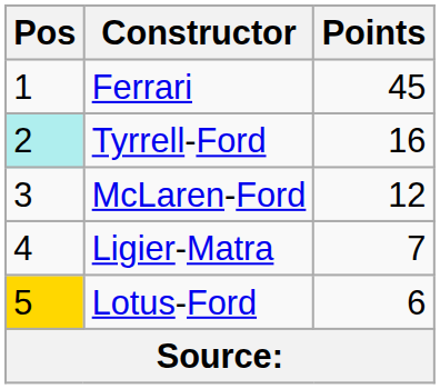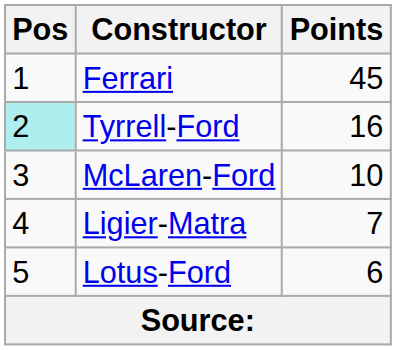McLaren-Ford | Points: 12 -> 10
Lotus-Ford | Pos: gold background -> no background
